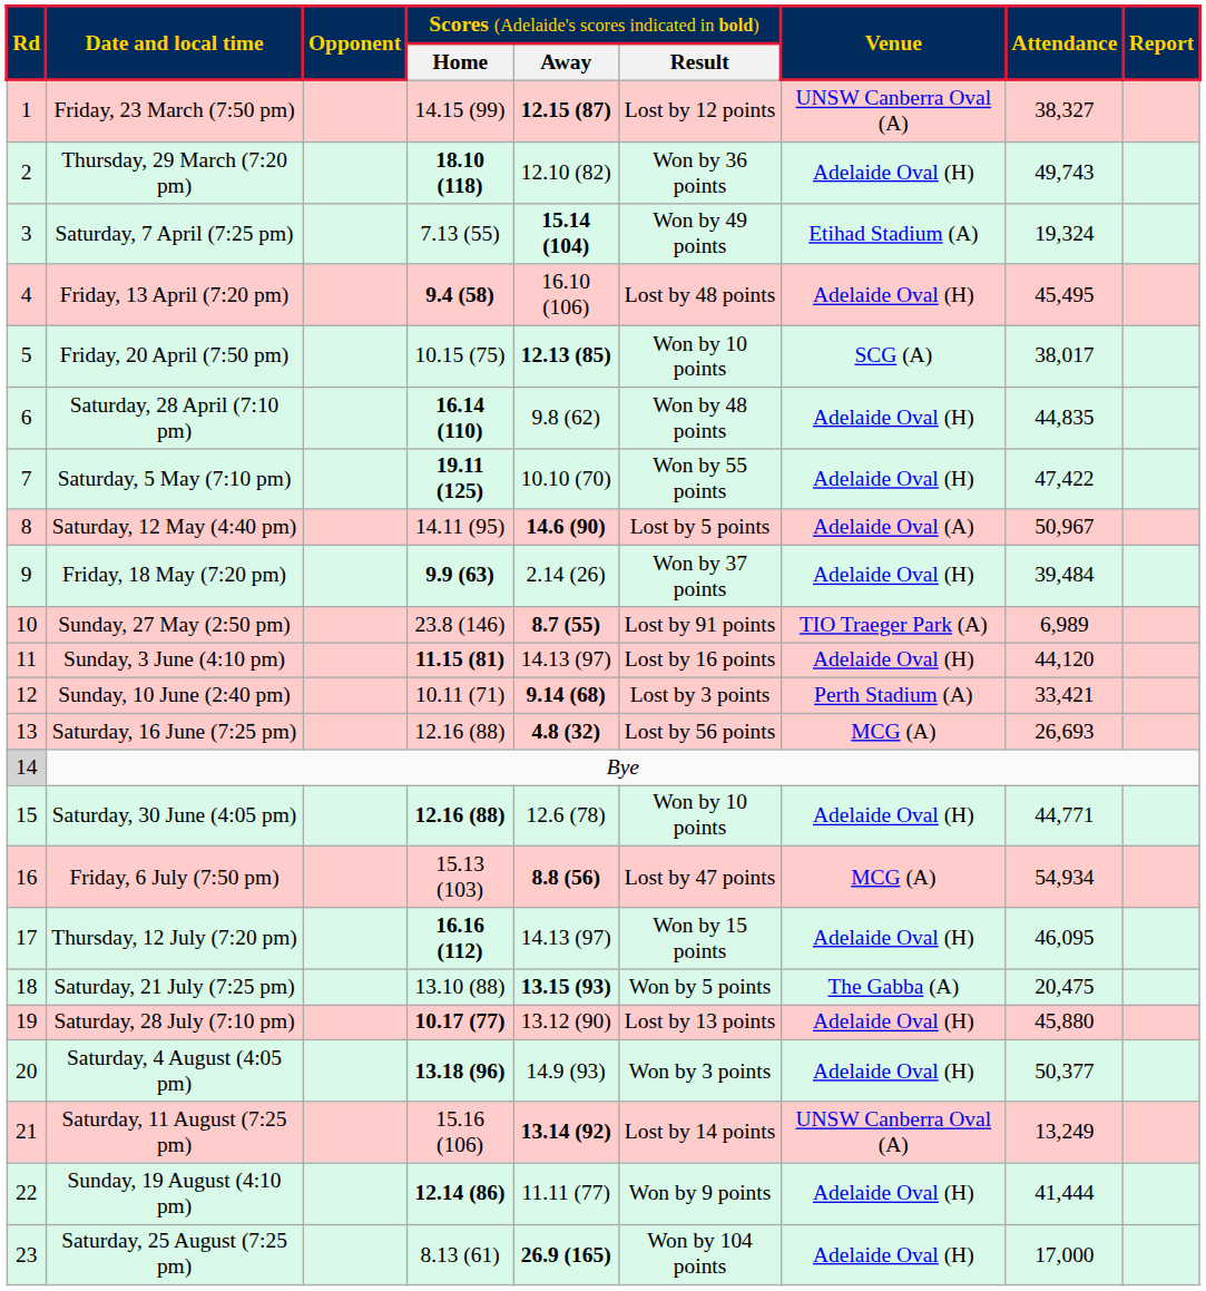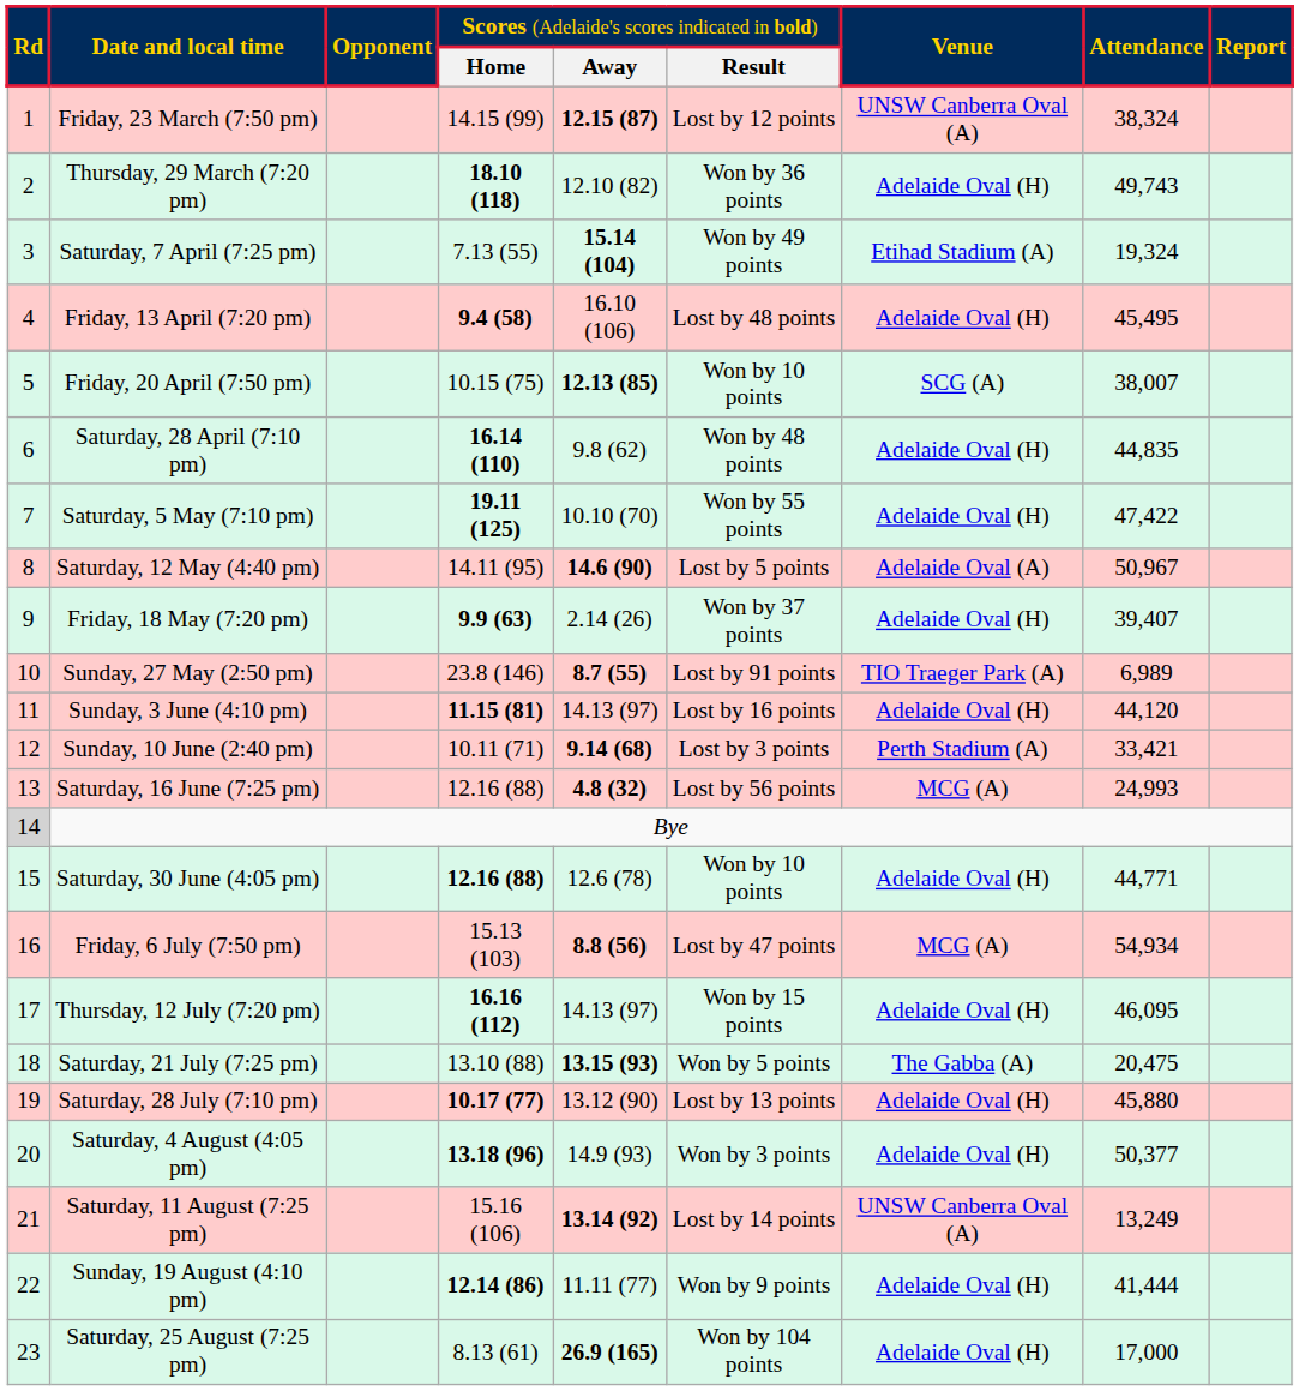Friday, 23 March (7:50 pm) | column 8: 38,327 -> 38,324
Friday, 20 April (7:50 pm) | column 8: 38,017 -> 38,007
Friday, 18 May (7:20 pm) | column 8: 39,484 -> 39,407
Saturday, 16 June (7:25 pm) | column 8: 26,693 -> 24,993
